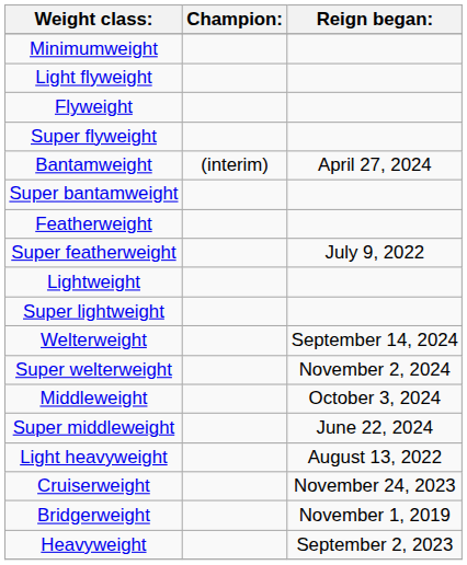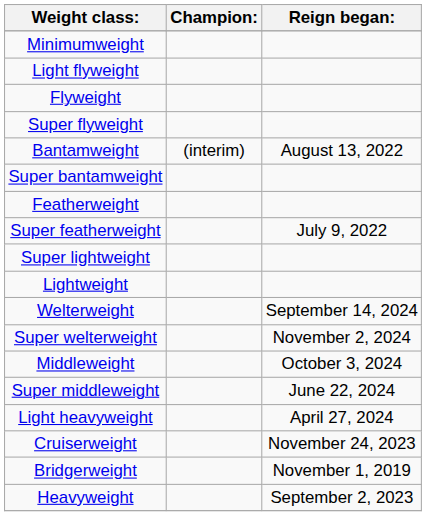Bantamweight | Reign began:: April 27, 2024 -> August 13, 2022
rows swapped: Lightweight <-> Super lightweight
Light heavyweight | Reign began:: August 13, 2022 -> April 27, 2024
